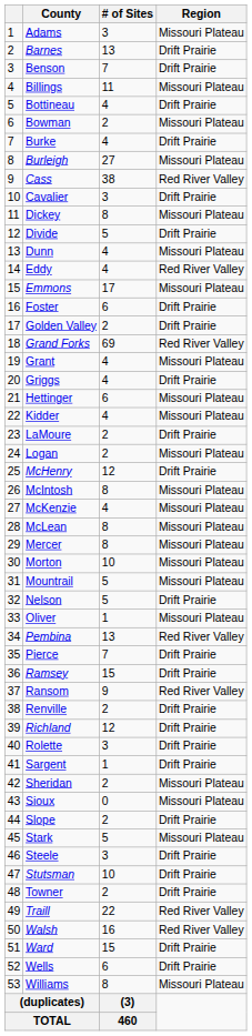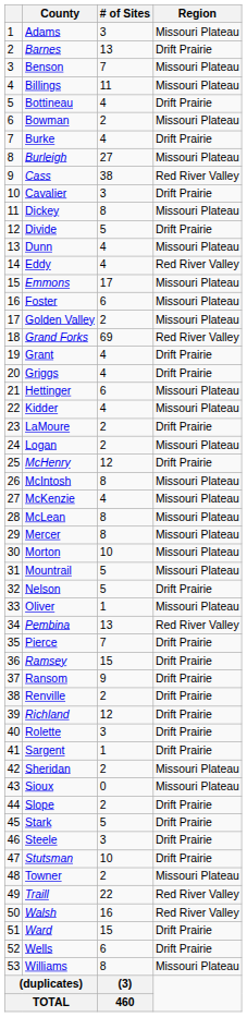Benson | Region: Drift Prairie -> Missouri Plateau
Foster | Region: Drift Prairie -> Missouri Plateau
Golden Valley | Region: Drift Prairie -> Missouri Plateau
Grant | Region: Missouri Plateau -> Drift Prairie
Ransom | Region: Red River Valley -> Drift Prairie
Stark | Region: Missouri Plateau -> Drift Prairie
Towner | Region: Drift Prairie -> Missouri Plateau
